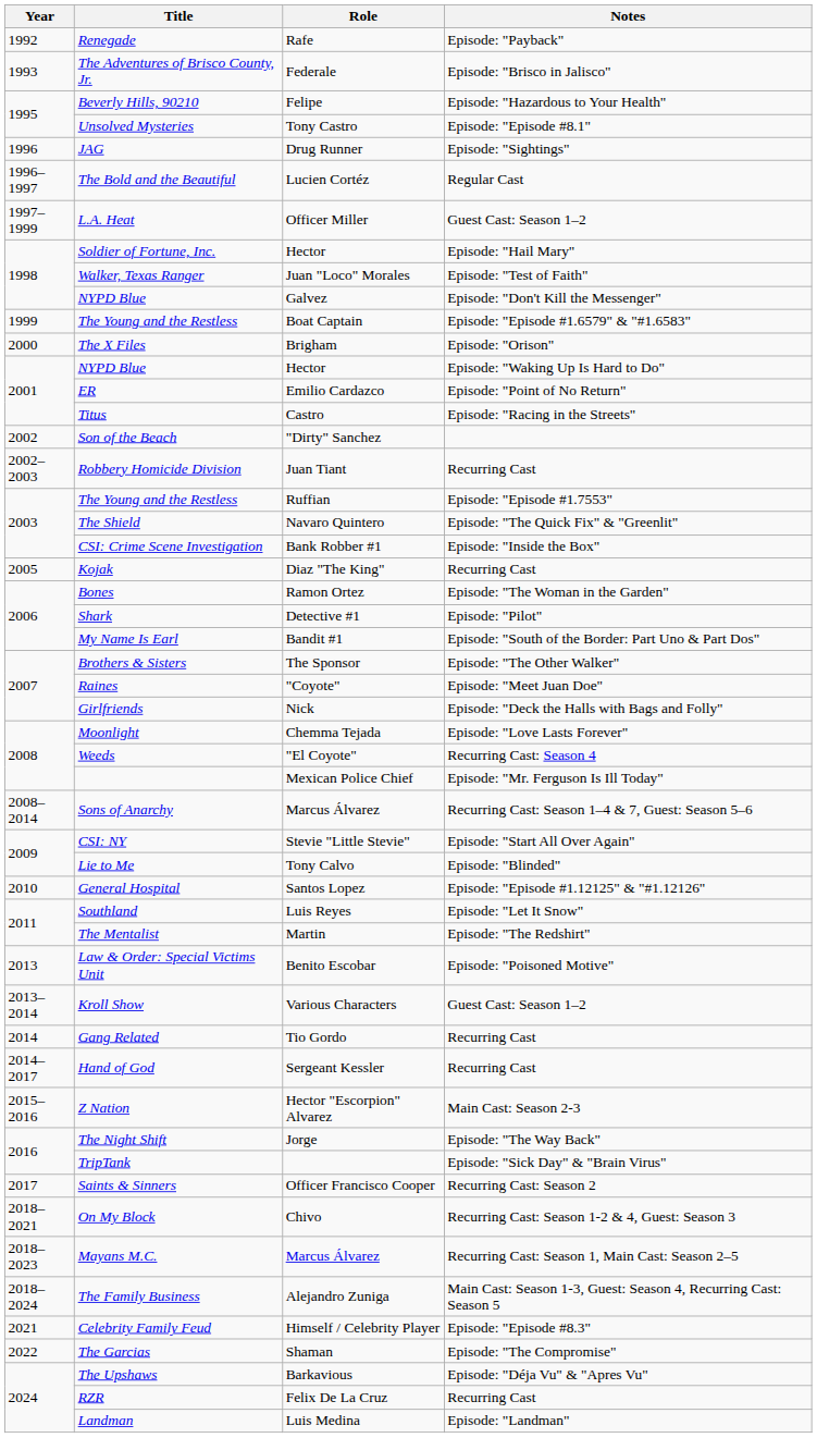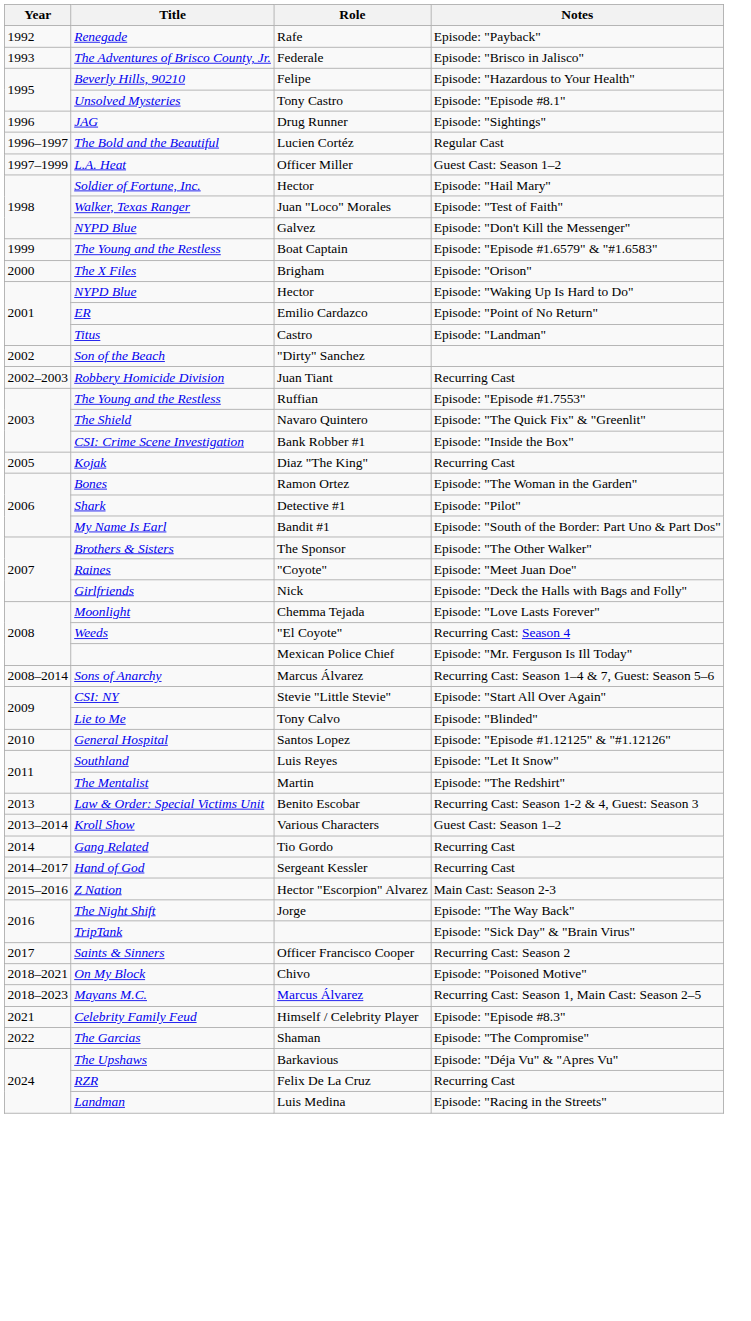Titus | Notes: Episode: "Racing in the Streets" -> Episode: "Landman"
Law & Order: Special Victims Unit | Notes: Episode: "Poisoned Motive" -> Recurring Cast: Season 1-2 & 4, Guest: Season 3
On My Block | Notes: Recurring Cast: Season 1-2 & 4, Guest: Season 3 -> Episode: "Poisoned Motive"
- row: 2018–2024 | The Family Business | Alejandro Zuniga | Main Cast: Season 1-3, Guest: Season 4, Recurring Cast: Season 5
Landman | Notes: Episode: "Landman" -> Episode: "Racing in the Streets"
